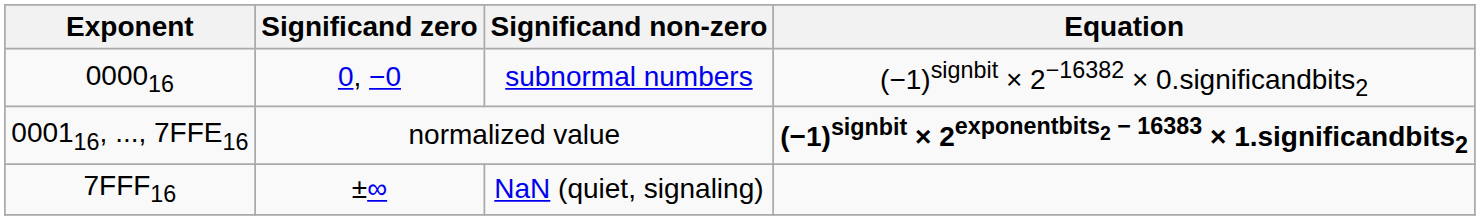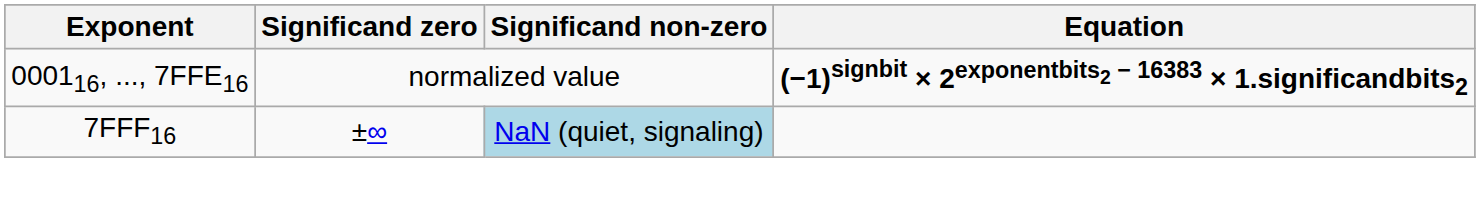- row: 000016 | 0, −0 | subnormal numbers | (−1)signbit × 2−16382 × 0.significandbits2
7FFF16 | Significand non-zero: no background -> lightblue background
